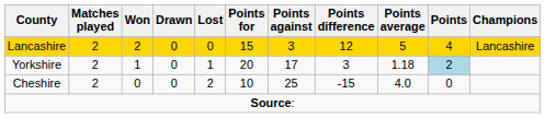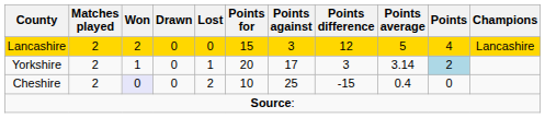Yorkshire | Points average: 1.18 -> 3.14
Cheshire | Won: no background -> lavender background
Cheshire | Points average: 4.0 -> 0.4
